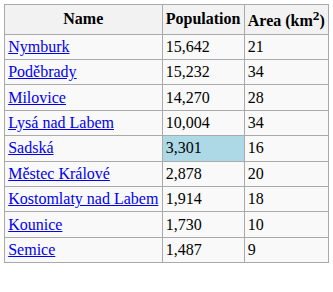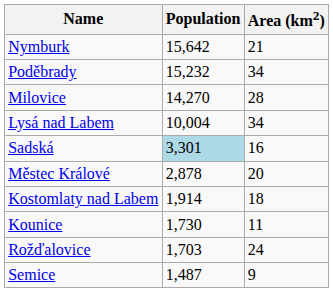Kounice | Area (km2): 10 -> 11
+ row: Rožďalovice | 1,703 | 24
